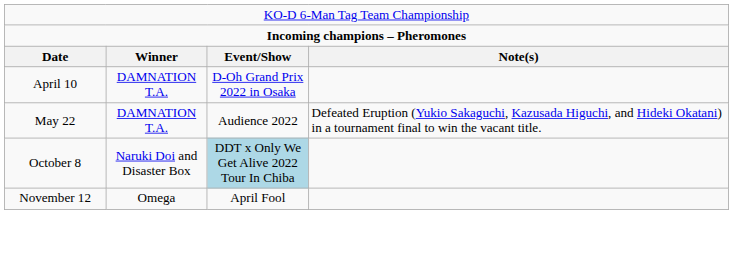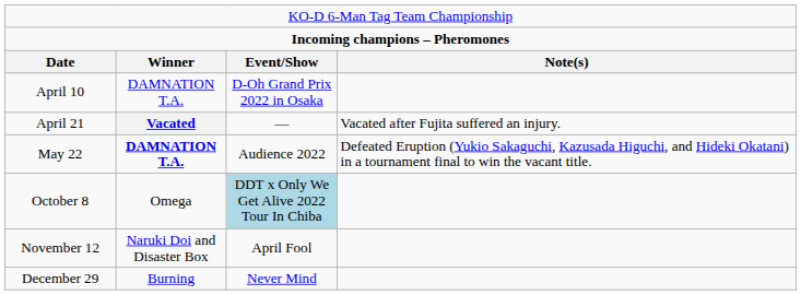+ row: April 21 | Vacated | — | Vacated after Fujita suffered an injury.
May 22 | column 2: normal -> bold
October 8 | column 2: Naruki Doi and Disaster Box -> Omega
November 12 | column 2: Omega -> Naruki Doi and Disaster Box
+ row: December 29 | Burning | Never Mind
